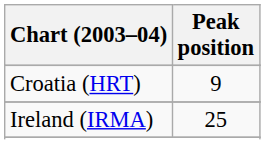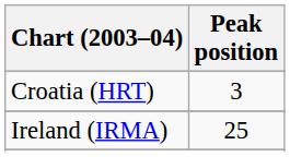Croatia (HRT) | Peak position: 9 -> 3
